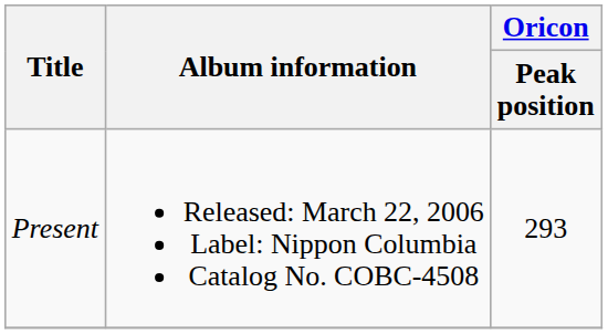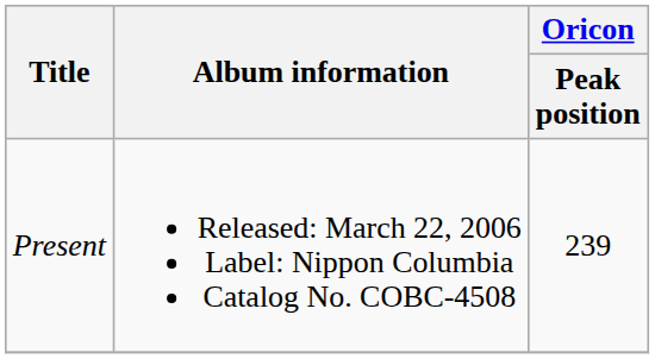Present | Oricon / Peak position: 293 -> 239
